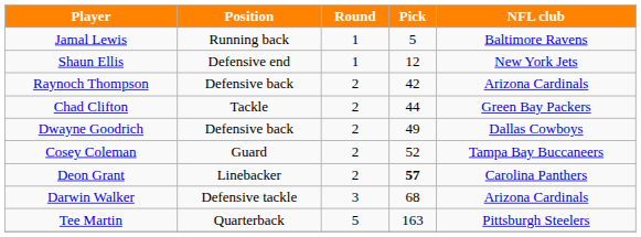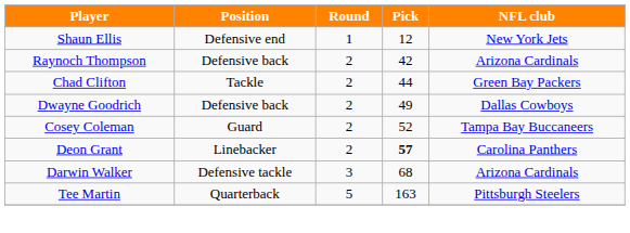- row: Jamal Lewis | Running back | 1 | 5 | Baltimore Ravens
